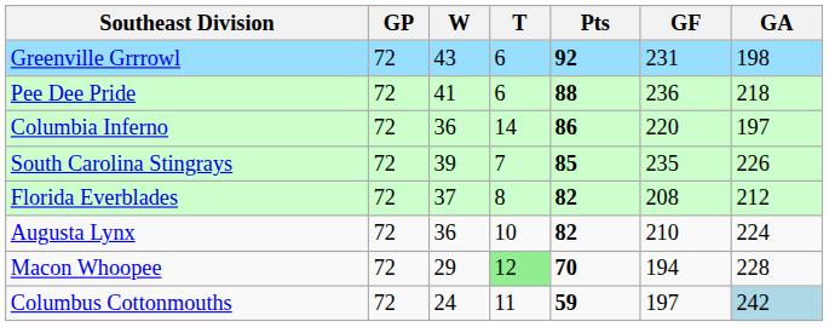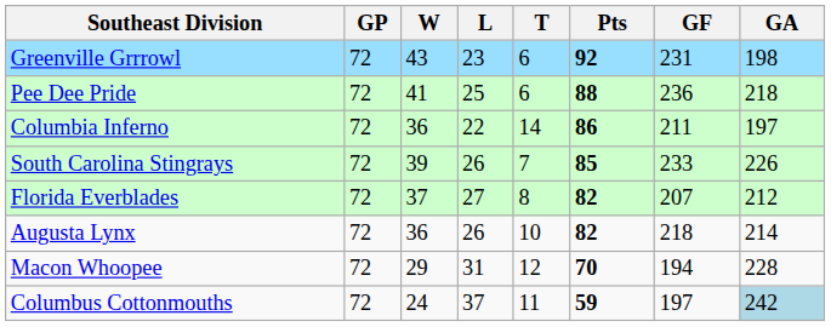+ column: L | 23 | 25 | 22 | 26 | 27 | 26 | 31 | 37
Columbia Inferno | GF: 220 -> 211
South Carolina Stingrays | GF: 235 -> 233
Florida Everblades | GF: 208 -> 207
Augusta Lynx | GF: 210 -> 218
Augusta Lynx | GA: 224 -> 214
Macon Whoopee | T: lightgreen background -> no background
